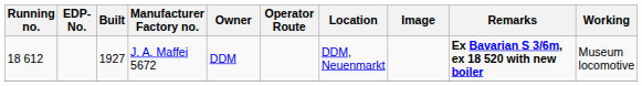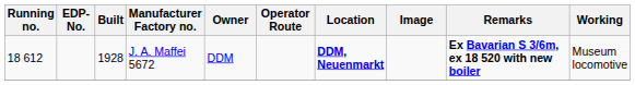J. A. Maffei 5672 | Built: 1927 -> 1928
J. A. Maffei 5672 | Location: normal -> bold
